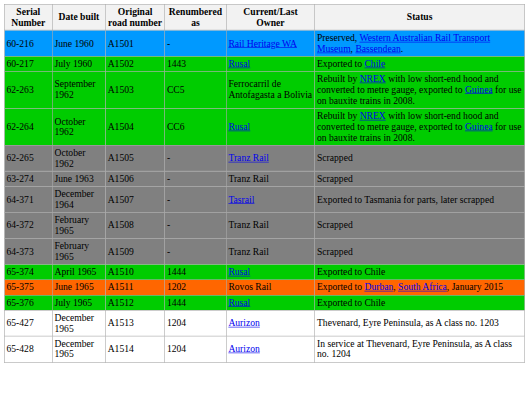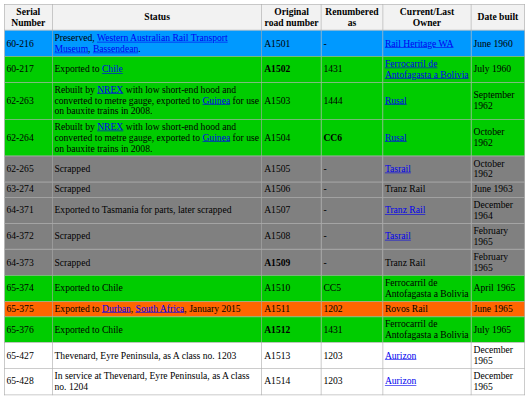columns swapped: Date built <-> Status
60-217 | Original road number: normal -> bold
60-217 | Renumbered as: 1443 -> 1431
60-217 | Current/Last Owner: Rusal -> Ferrocarril de Antofagasta a Bolivia
62-263 | Renumbered as: CC5 -> 1444
62-263 | Current/Last Owner: Ferrocarril de Antofagasta a Bolivia -> Rusal
62-264 | Renumbered as: normal -> bold
62-265 | Current/Last Owner: Tranz Rail -> Tasrail
64-371 | Current/Last Owner: Tasrail -> Tranz Rail
64-372 | Current/Last Owner: Tranz Rail -> Tasrail
64-373 | Original road number: normal -> bold
65-374 | Renumbered as: 1444 -> CC5
65-374 | Current/Last Owner: Rusal -> Ferrocarril de Antofagasta a Bolivia
65-376 | Original road number: normal -> bold
65-376 | Renumbered as: 1444 -> 1431
65-376 | Current/Last Owner: Rusal -> Ferrocarril de Antofagasta a Bolivia
65-427 | Renumbered as: 1204 -> 1203
65-428 | Renumbered as: 1204 -> 1203
